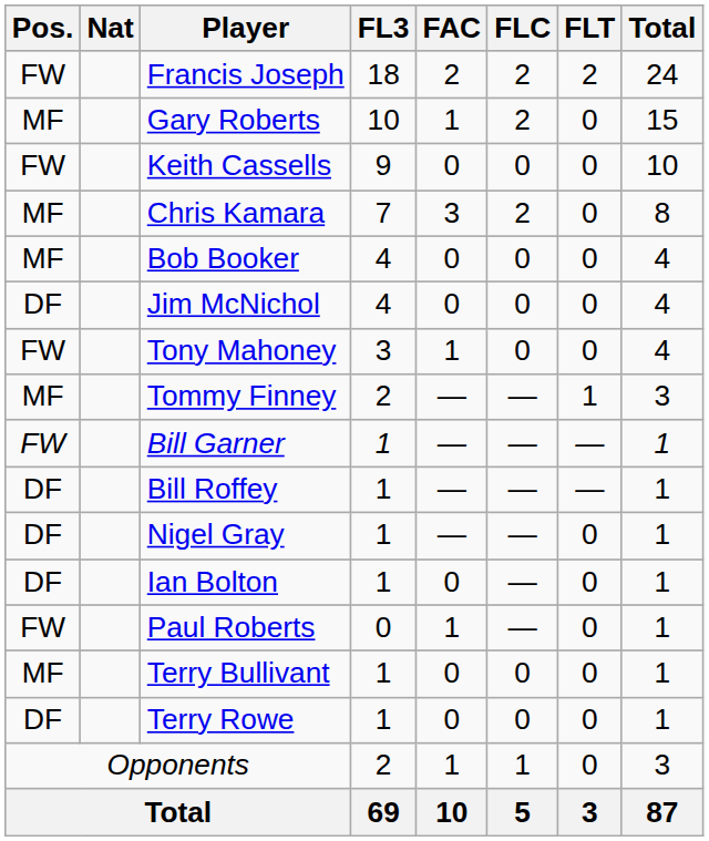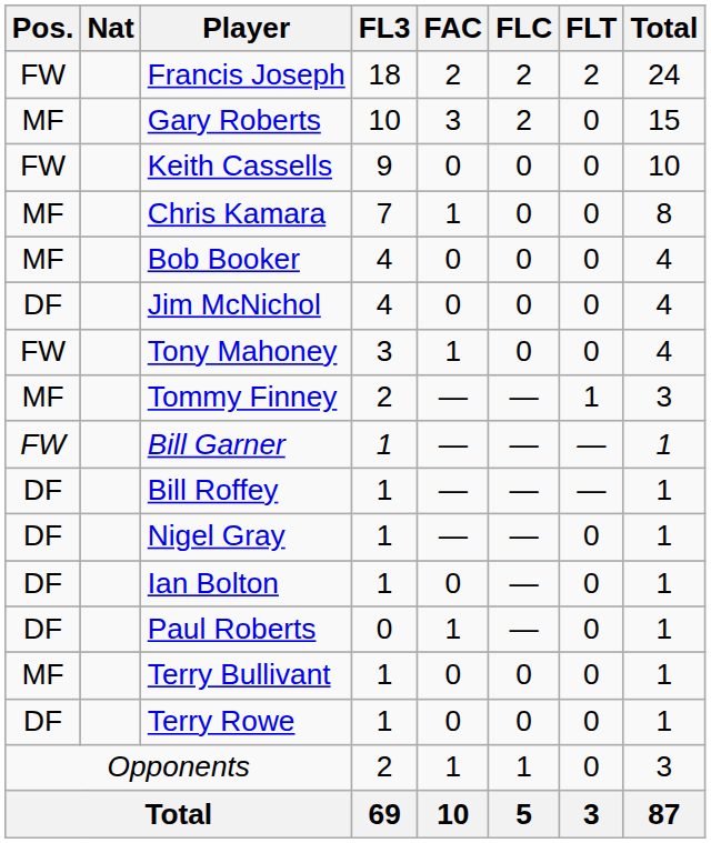Gary Roberts | FAC: 1 -> 3
Chris Kamara | FAC: 3 -> 1
Chris Kamara | FLC: 2 -> 0
Paul Roberts | Pos.: FW -> DF
